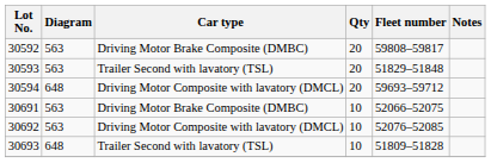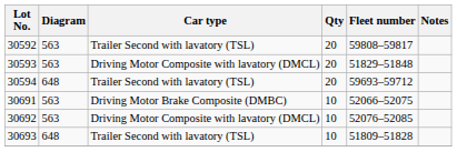30592 | Car type: Driving Motor Brake Composite (DMBC) -> Trailer Second with lavatory (TSL)
30593 | Car type: Trailer Second with lavatory (TSL) -> Driving Motor Composite with lavatory (DMCL)
30594 | Car type: Driving Motor Composite with lavatory (DMCL) -> Trailer Second with lavatory (TSL)
